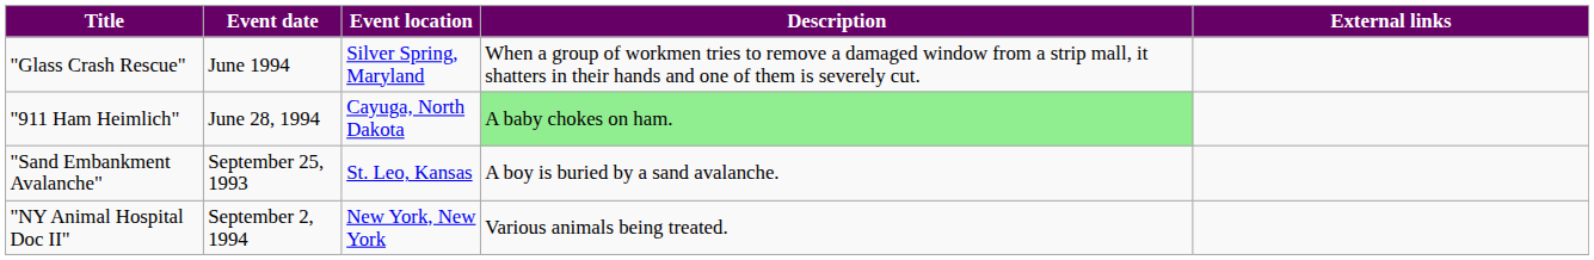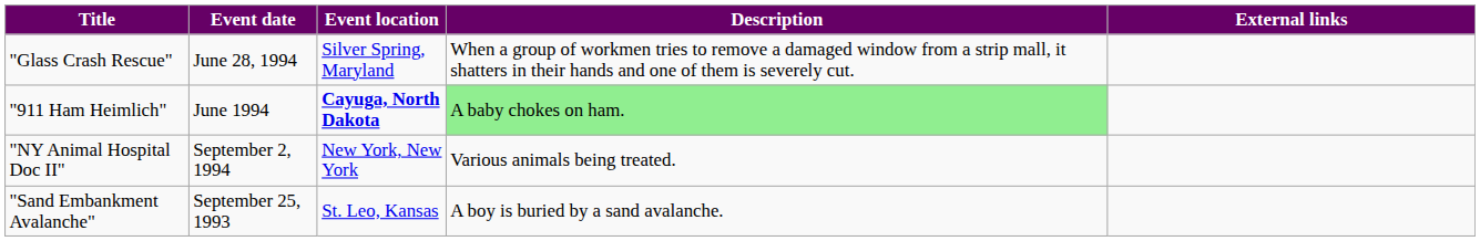"Glass Crash Rescue" | Event date: June 1994 -> June 28, 1994
"911 Ham Heimlich" | Event date: June 28, 1994 -> June 1994
"911 Ham Heimlich" | Event location: normal -> bold
rows swapped: "NY Animal Hospital Doc II" <-> "Sand Embankment Avalanche"
